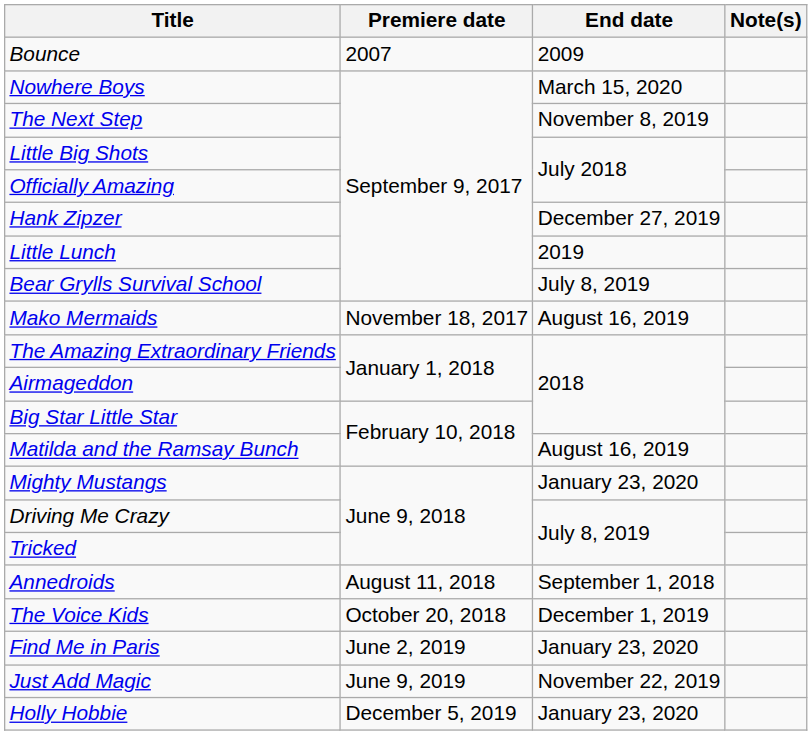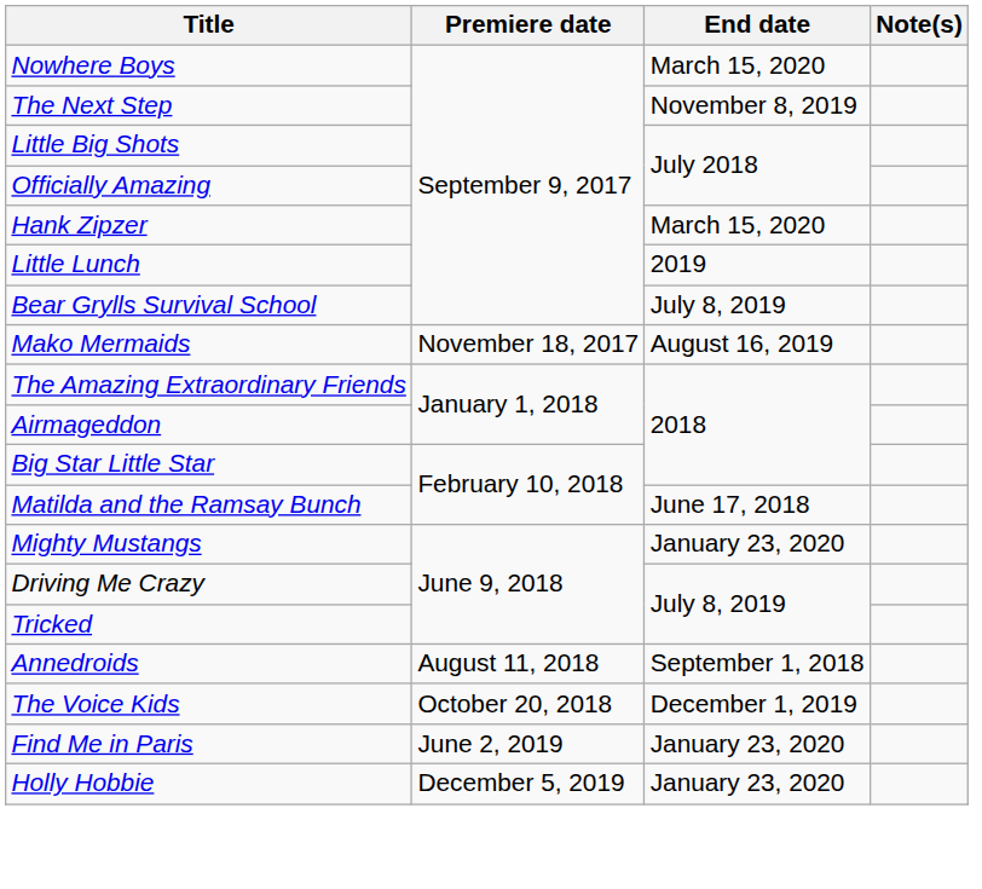- row: Bounce | 2007 | 2009
Hank Zipzer | End date: December 27, 2019 -> March 15, 2020
Matilda and the Ramsay Bunch | End date: August 16, 2019 -> June 17, 2018
- row: Just Add Magic | June 9, 2019 | November 22, 2019
